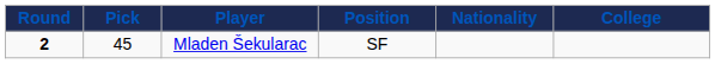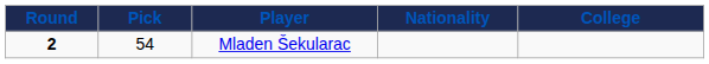- column: Position | SF
Mladen Šekularac | Pick: 45 -> 54
